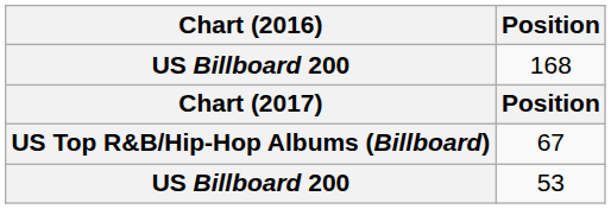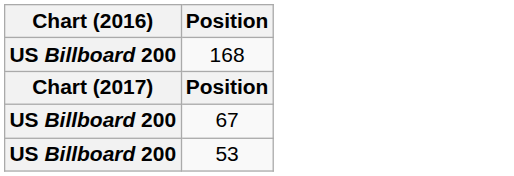67 | Chart (2016): US Top R&B/Hip-Hop Albums (Billboard) -> US Billboard 200
